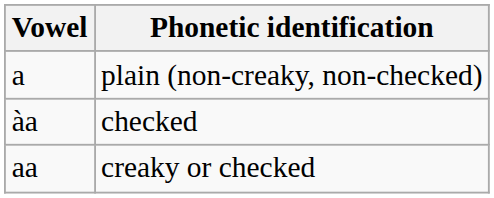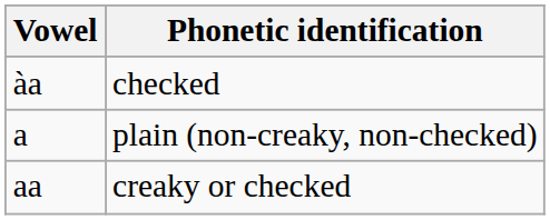rows swapped: a <-> àa
